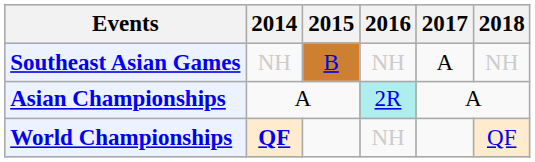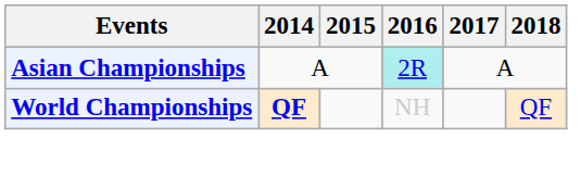- row: Southeast Asian Games | NH | B | NH | A | NH
